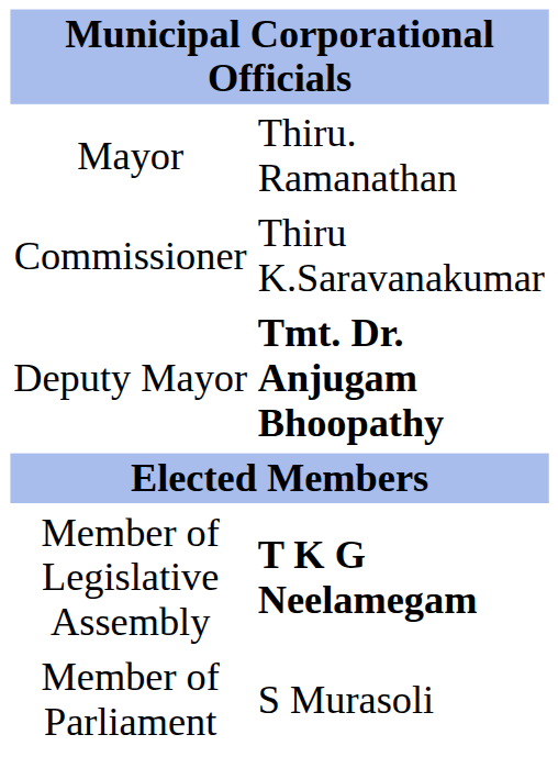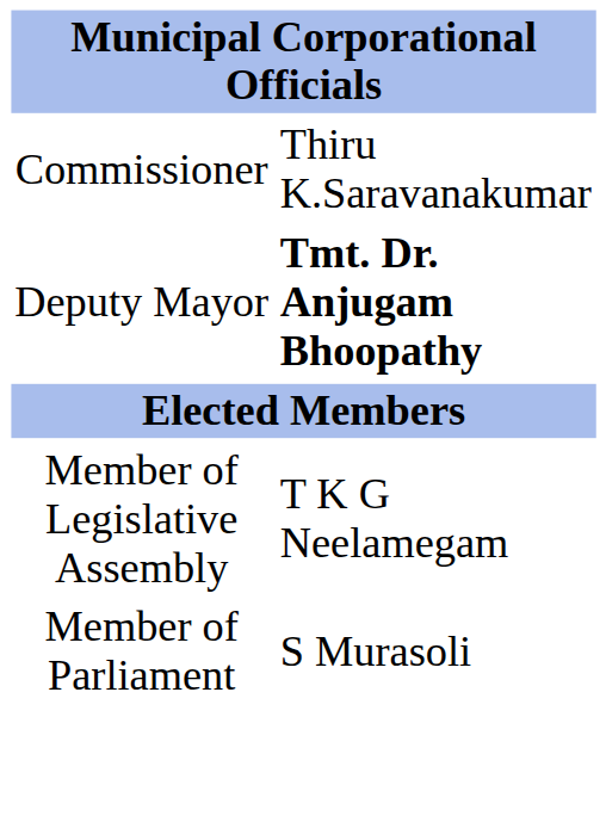- row: Mayor | Thiru. Ramanathan
Member of Legislative Assembly | column 2: bold -> normal
